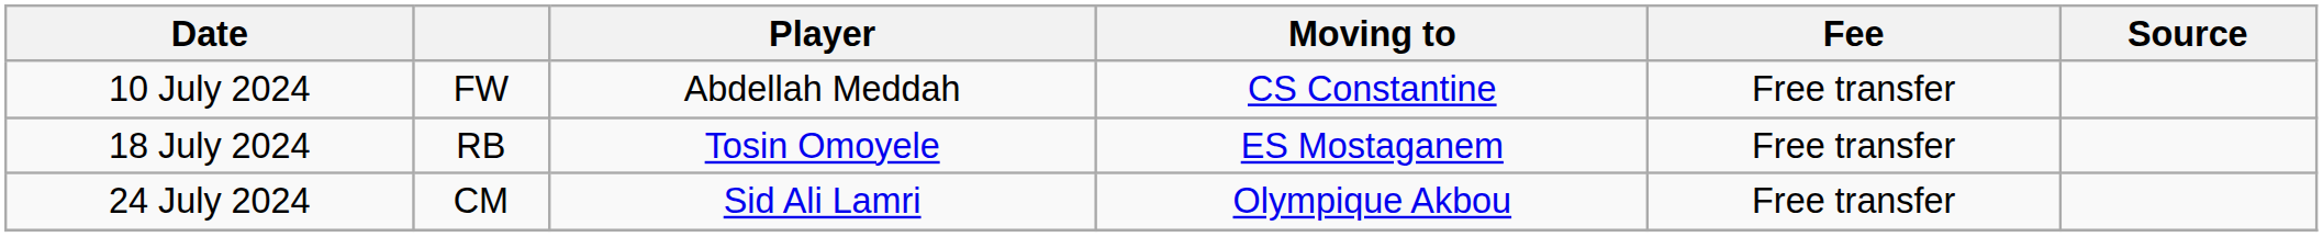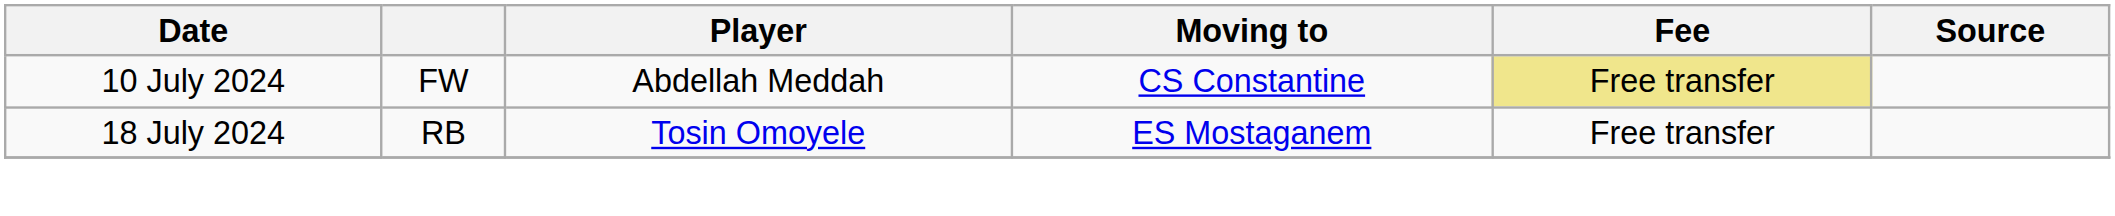10 July 2024 | Fee: no background -> khaki background
- row: 24 July 2024 | CM | Sid Ali Lamri | Olympique Akbou | Free transfer
